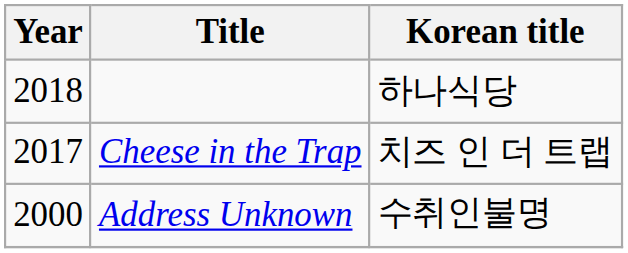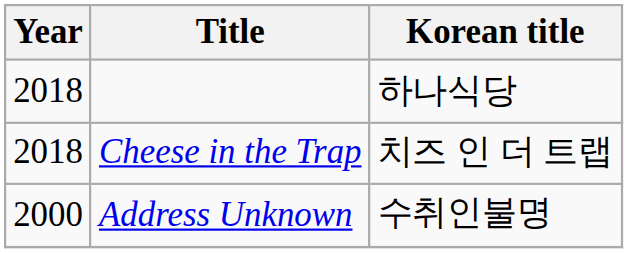Cheese in the Trap | Year: 2017 -> 2018
